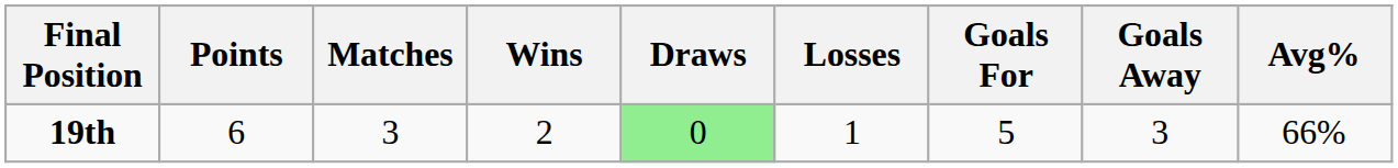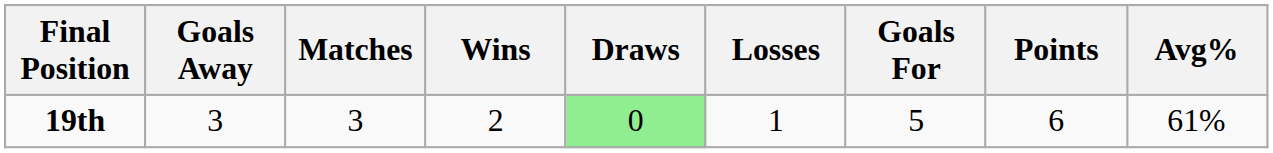columns swapped: Points <-> Goals Away
19th | Avg%: 66% -> 61%
